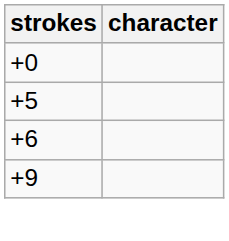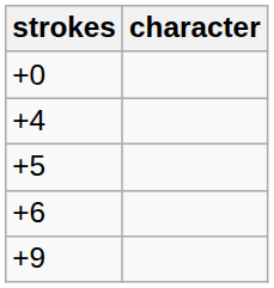+ row: +4
